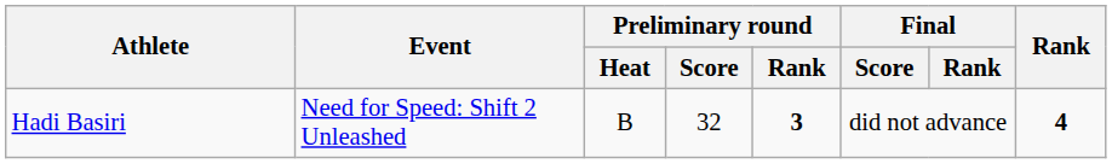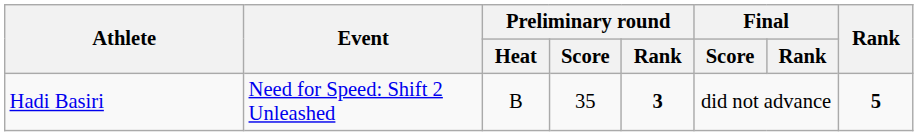Hadi Basiri | Preliminary round / Score: 32 -> 35
Hadi Basiri | Rank: 4 -> 5
